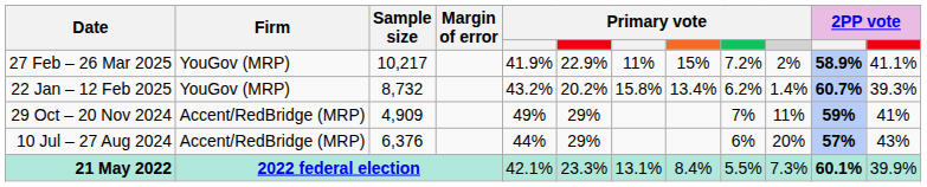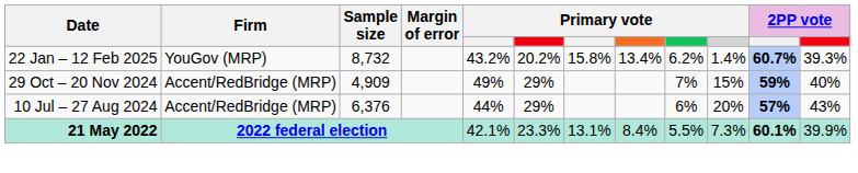- row: 27 Feb – 26 Mar 2025 | YouGov (MRP) | 10,217 | 41.9% | 22.9% | 11% | 15% | 7.2% | 2% | 58.9% | 41.1%
29 Oct – 20 Nov 2024 | column 10: 11% -> 15%
29 Oct – 20 Nov 2024 | column 12: 41% -> 40%
